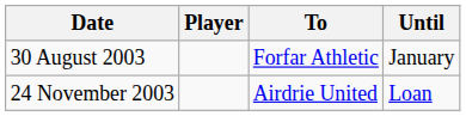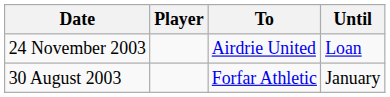rows swapped: 30 August 2003 <-> 24 November 2003
